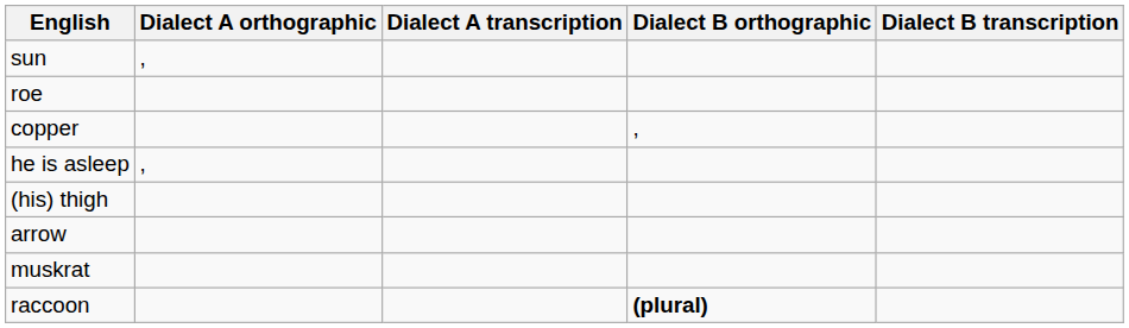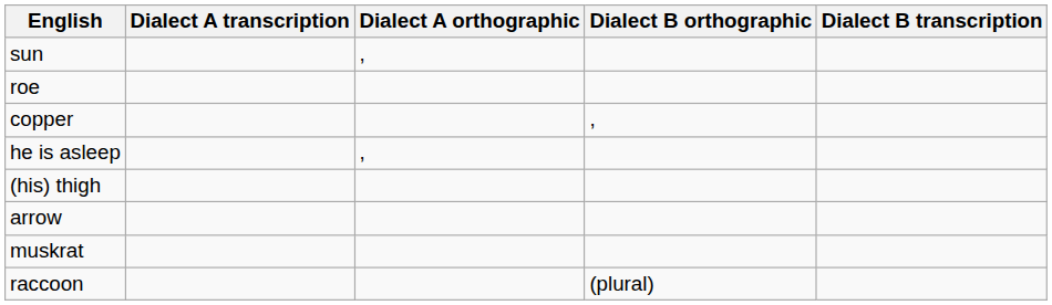columns swapped: Dialect A orthographic <-> Dialect A transcription
raccoon | Dialect B orthographic: bold -> normal
